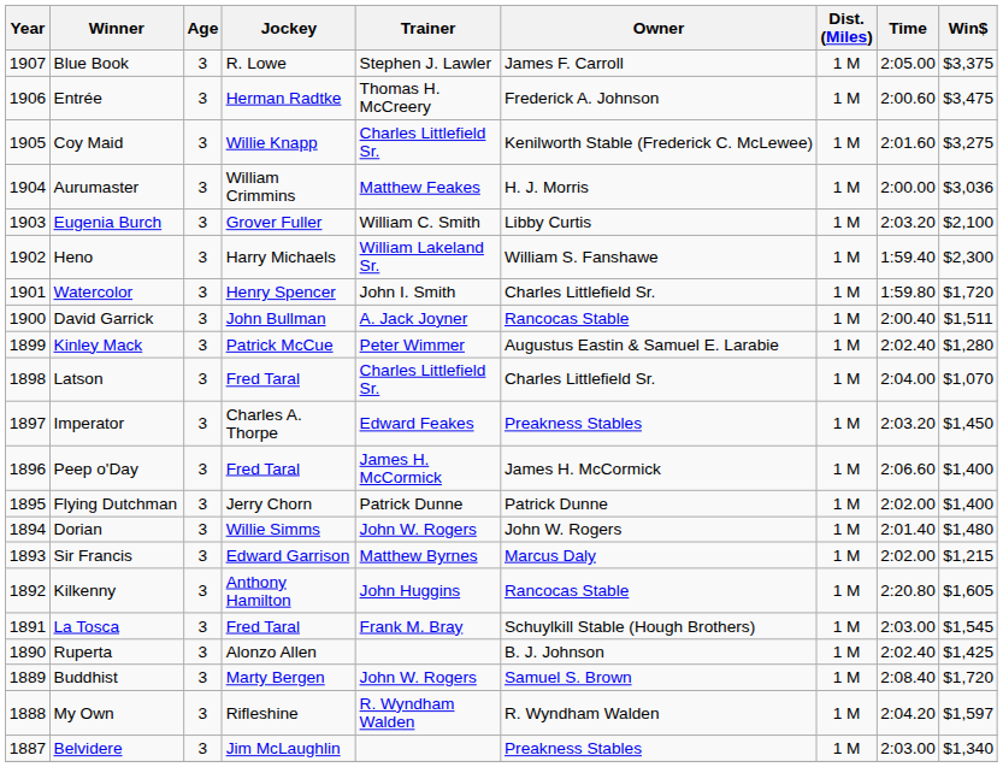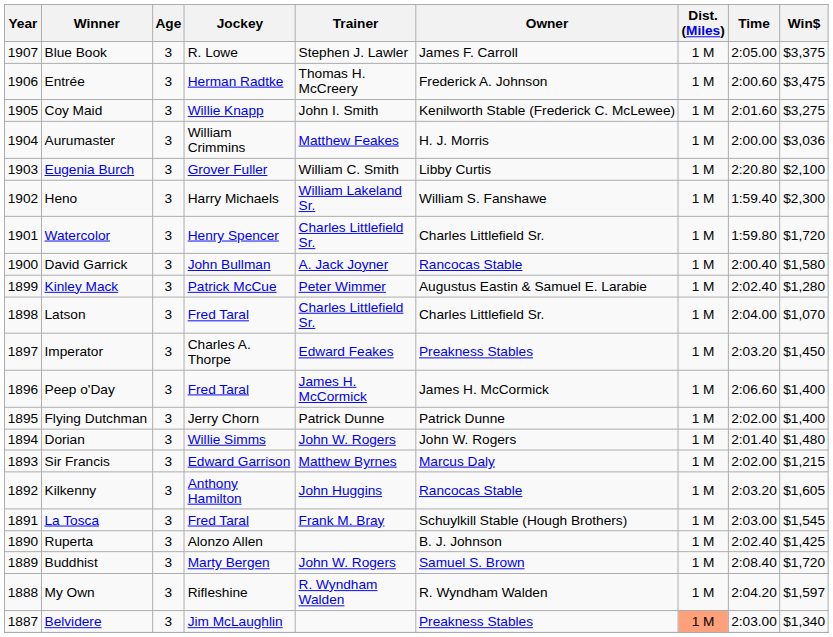Coy Maid | Trainer: Charles Littlefield Sr. -> John I. Smith
Eugenia Burch | Time: 2:03.20 -> 2:20.80
Watercolor | Trainer: John I. Smith -> Charles Littlefield Sr.
David Garrick | Win$: $1,511 -> $1,580
Kilkenny | Time: 2:20.80 -> 2:03.20
Belvidere | Dist. (Miles): no background -> lightsalmon background
